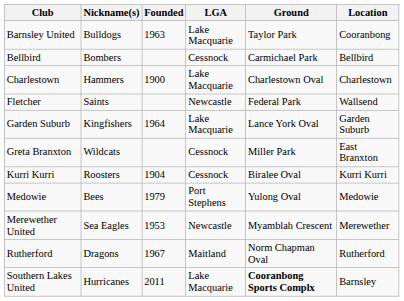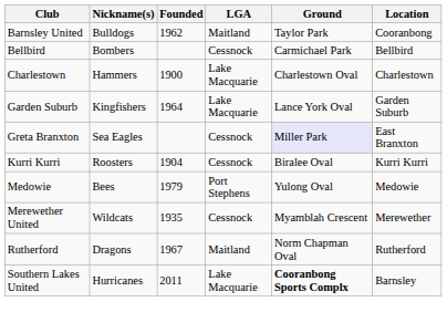Barnsley United | Founded: 1963 -> 1962
Barnsley United | LGA: Lake Macquarie -> Maitland
- row: Fletcher | Saints | Newcastle | Federal Park | Wallsend
Greta Branxton | Nickname(s): Wildcats -> Sea Eagles
Greta Branxton | Ground: no background -> lavender background
Merewether United | Nickname(s): Sea Eagles -> Wildcats
Merewether United | Founded: 1953 -> 1935
Merewether United | LGA: Newcastle -> Cessnock
